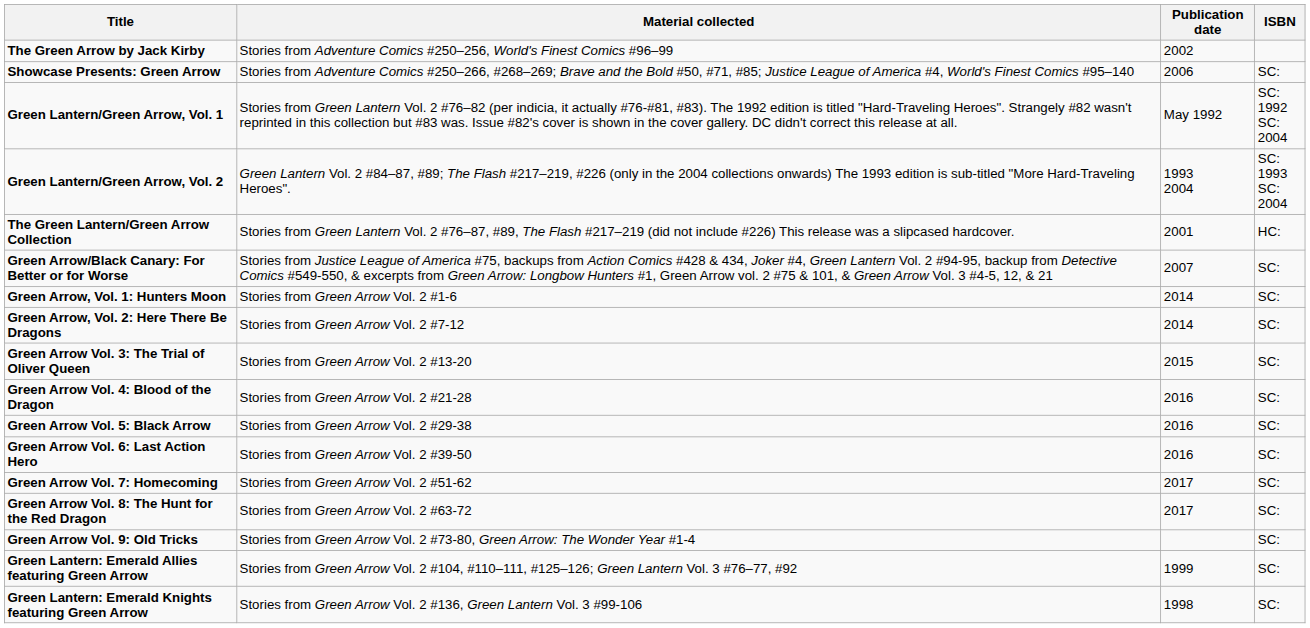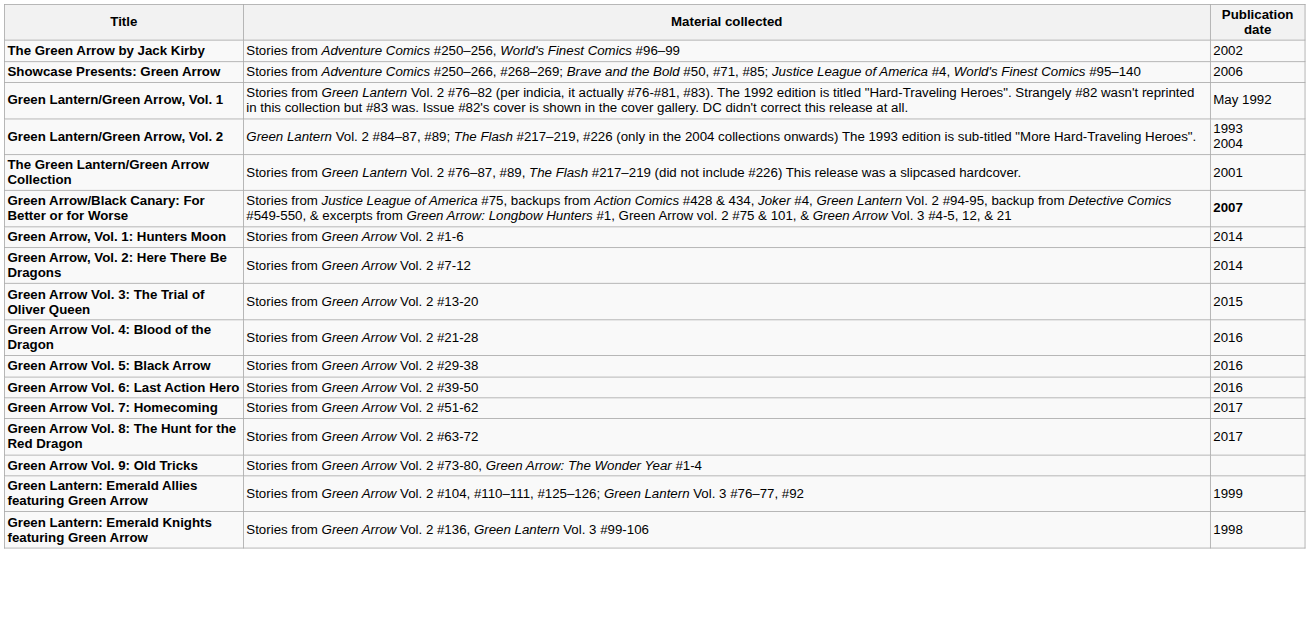- column: ISBN | SC: | SC: 1992 SC: 2004 | SC: 1993 SC: 2004 | HC: | SC: | SC: | SC: | SC: | SC: | SC: | SC: | SC: | SC: | SC: | SC: | SC:
Green Arrow/Black Canary: For Better or for Worse | Publication date: normal -> bold
